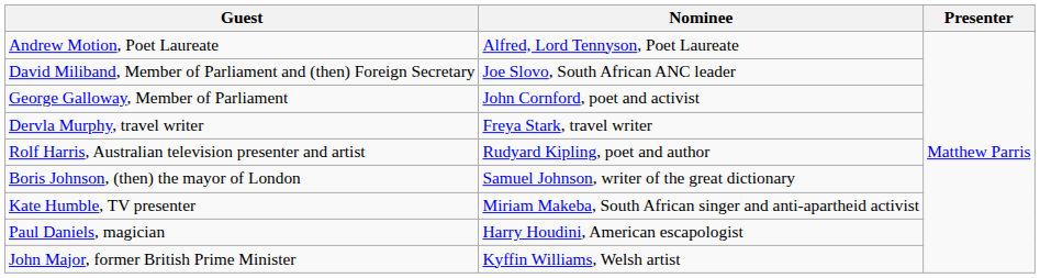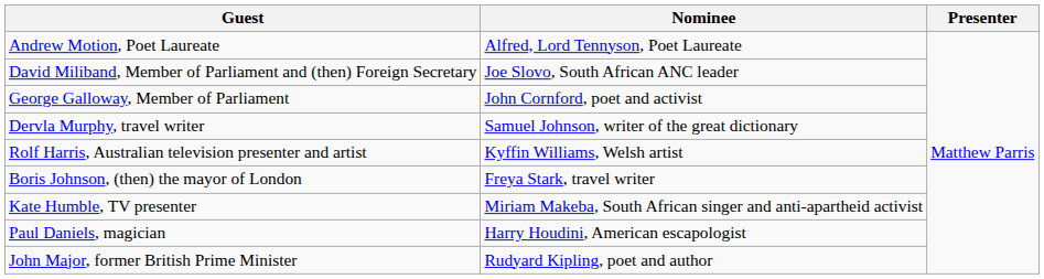Dervla Murphy, travel writer | Nominee: Freya Stark, travel writer -> Samuel Johnson, writer of the great dictionary
Rolf Harris, Australian television presenter and artist | Nominee: Rudyard Kipling, poet and author -> Kyffin Williams, Welsh artist
Boris Johnson, (then) the mayor of London | Nominee: Samuel Johnson, writer of the great dictionary -> Freya Stark, travel writer
John Major, former British Prime Minister | Nominee: Kyffin Williams, Welsh artist -> Rudyard Kipling, poet and author
